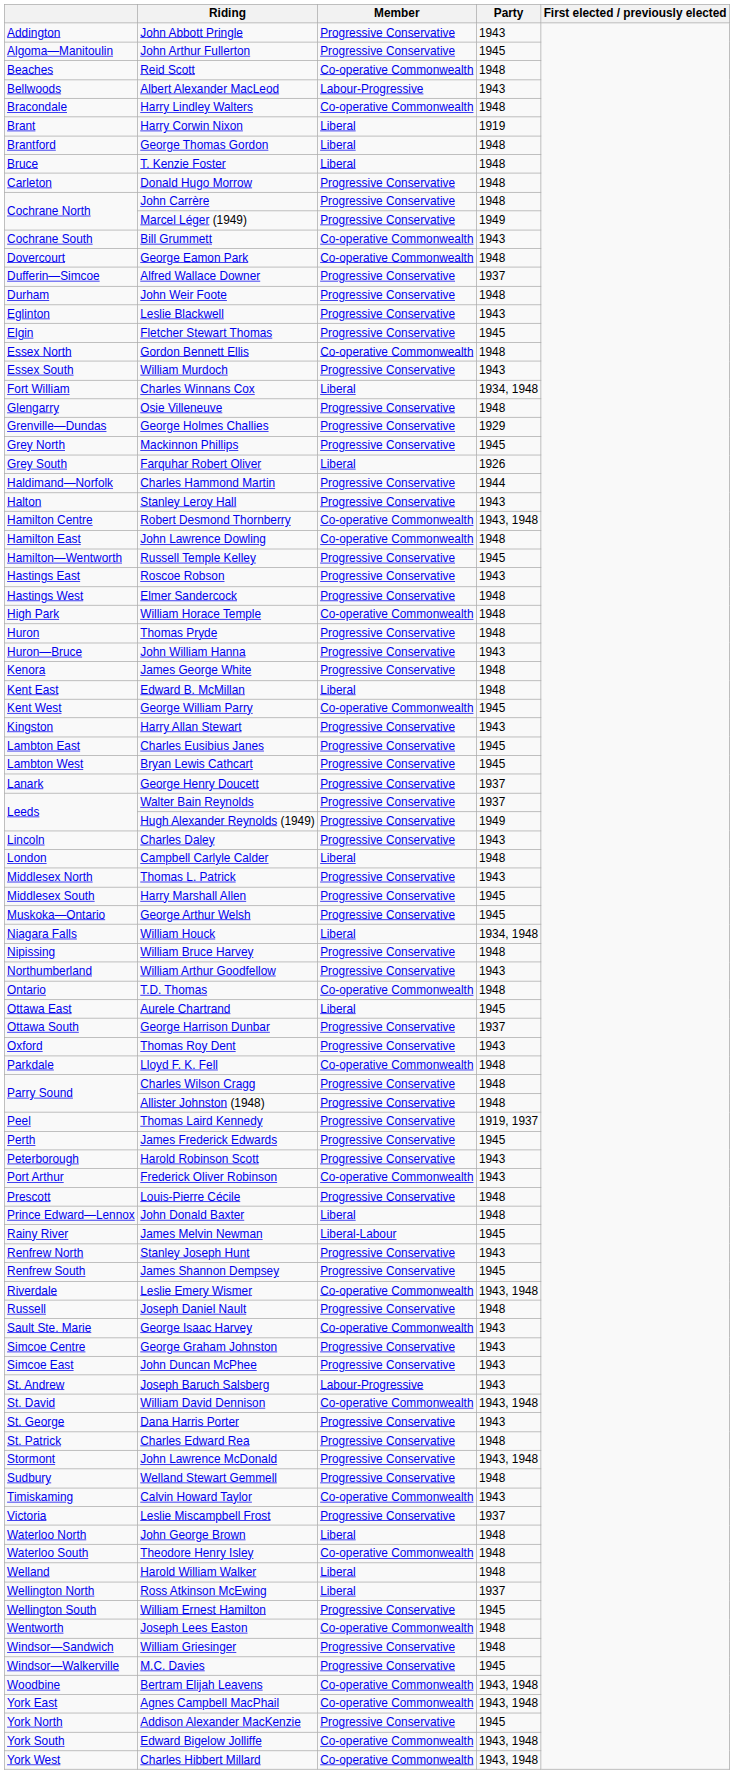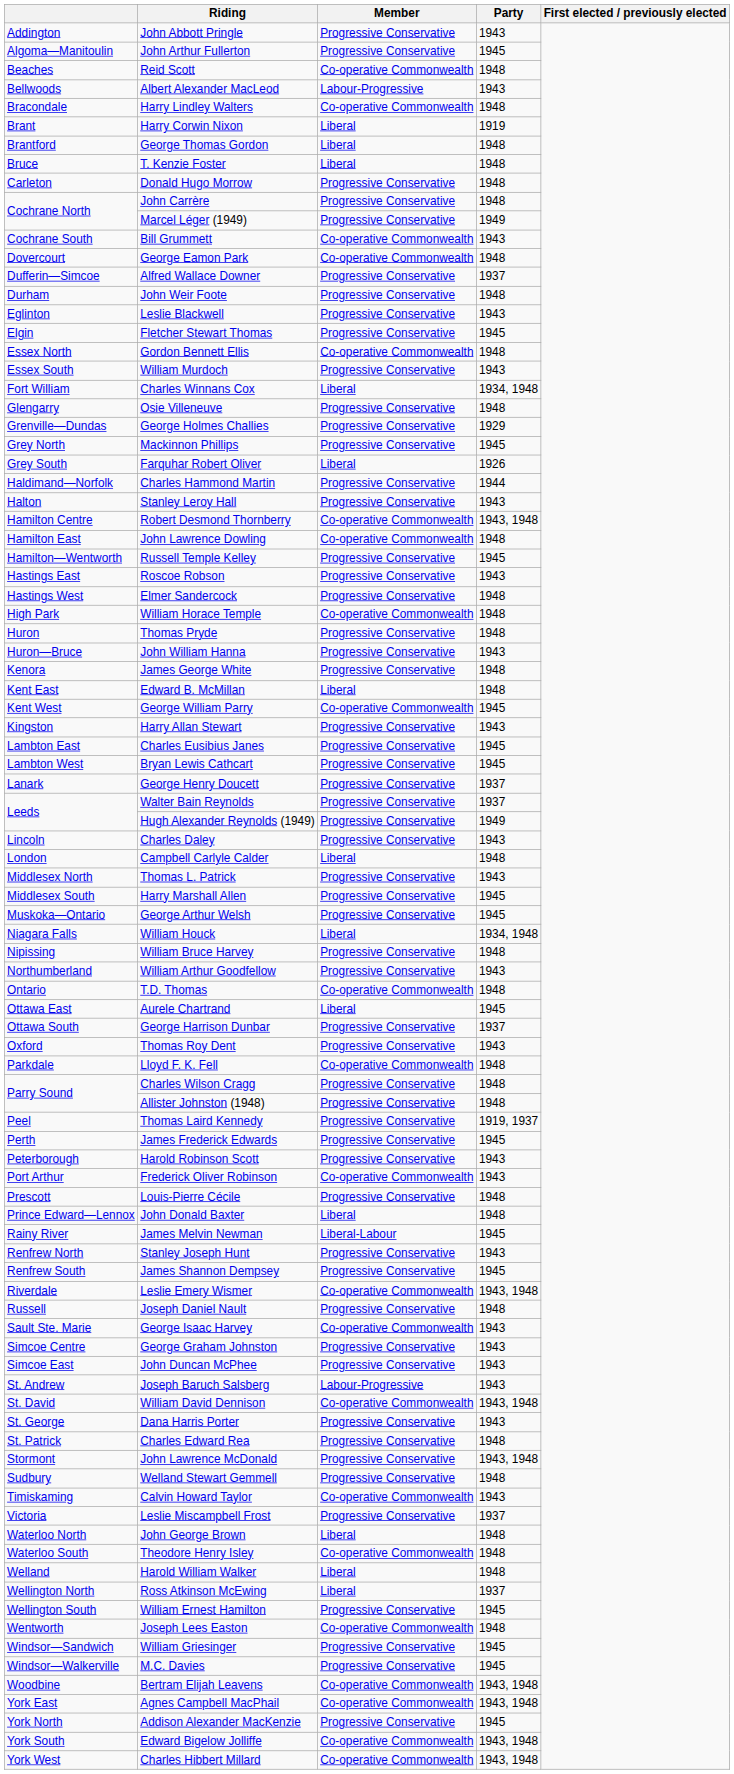William Griesinger | Party: 1948 -> 1945
